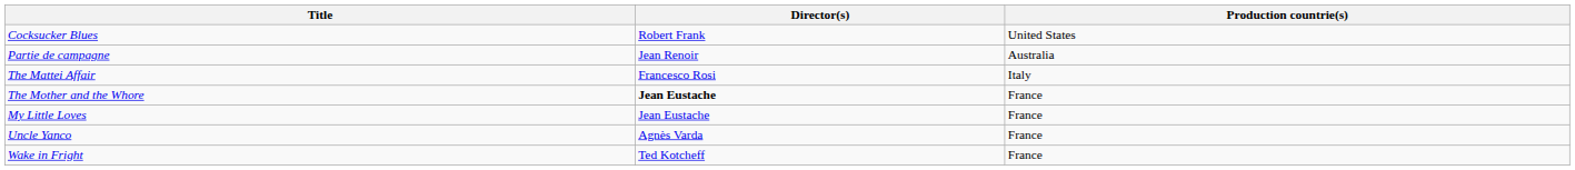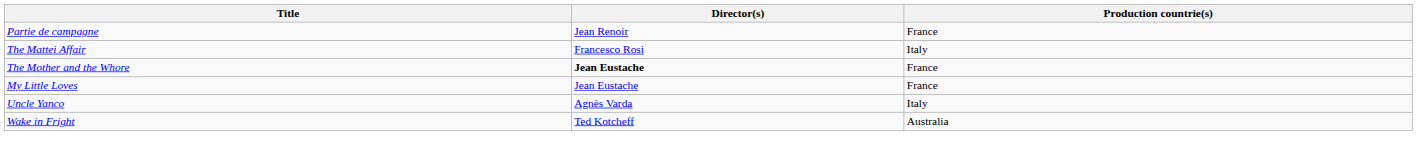- row: Cocksucker Blues | Robert Frank | United States
Partie de campagne | Production countrie(s): Australia -> France
Uncle Yanco | Production countrie(s): France -> Italy
Wake in Fright | Production countrie(s): France -> Australia
